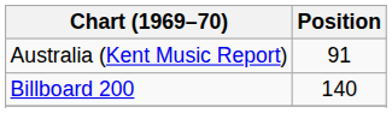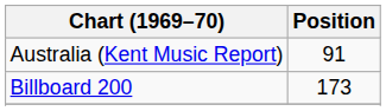Billboard 200 | Position: 140 -> 173
